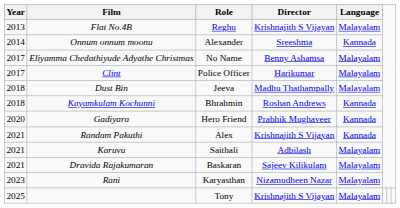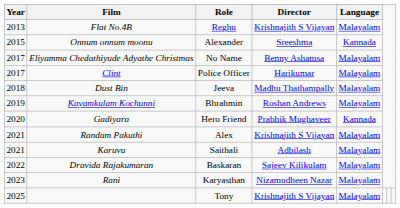Onnum onnum moonu | Year: 2014 -> 2015
Kayamkulam Kochunni | Year: 2018 -> 2019
Kayamkulam Kochunni | Language: Kannada -> Malayalam
Randam Pakuthi | Language: Kannada -> Malayalam
Dravida Rajakumaran | Year: 2021 -> 2022
